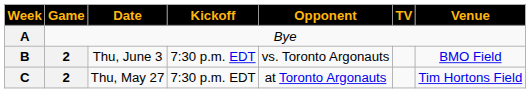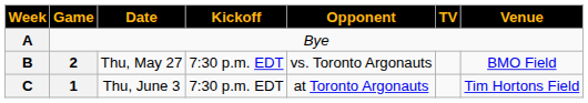B | Date: Thu, June 3 -> Thu, May 27
C | Game: 2 -> 1
C | Date: Thu, May 27 -> Thu, June 3
